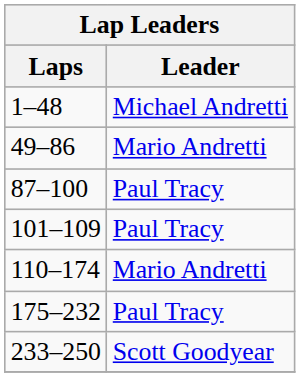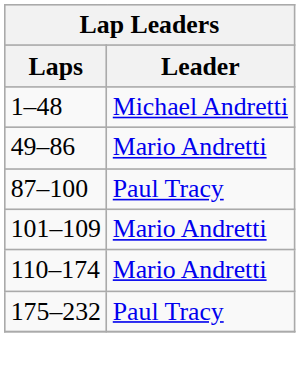101–109 | Leader: Paul Tracy -> Mario Andretti
- row: 233–250 | Scott Goodyear
